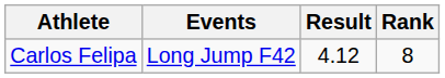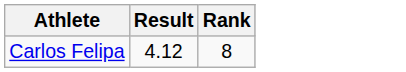- column: Events | Long Jump F42
